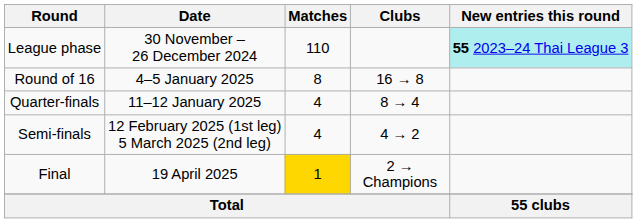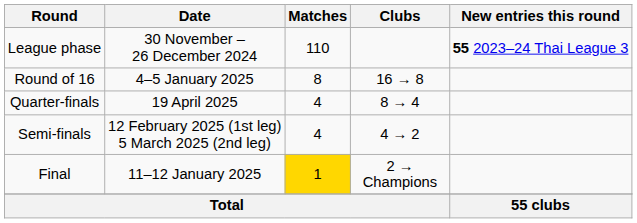League phase | New entries this round: paleturquoise background -> no background
Quarter-finals | Date: 11–12 January 2025 -> 19 April 2025
Final | Date: 19 April 2025 -> 11–12 January 2025
